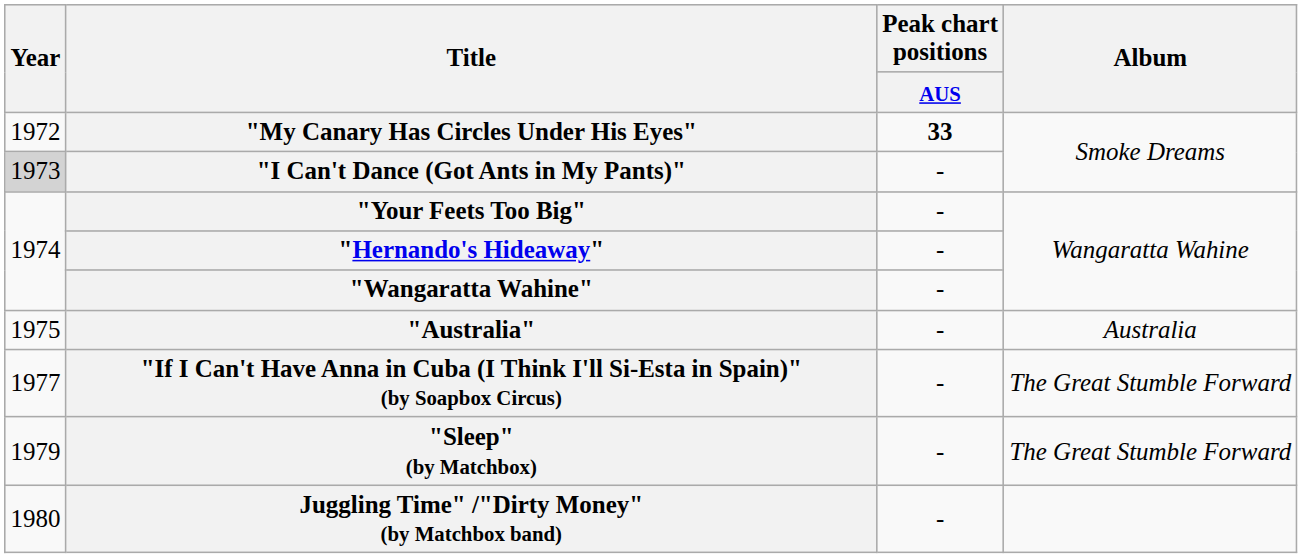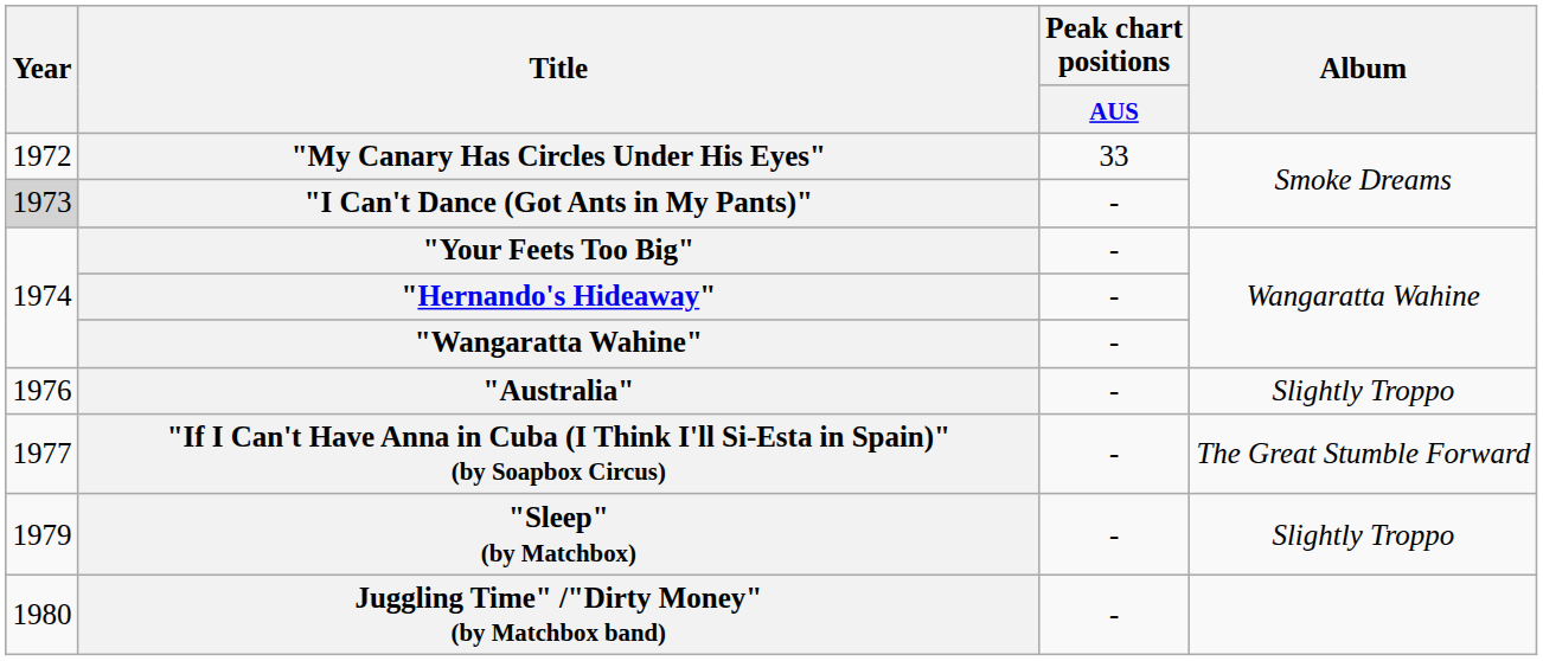"My Canary Has Circles Under His Eyes" | Peak chart positions / AUS: bold -> normal
"Australia" | Year: 1975 -> 1976
"Australia" | Album: Australia -> Slightly Troppo
"Sleep" (by Matchbox) | Album: The Great Stumble Forward -> Slightly Troppo
